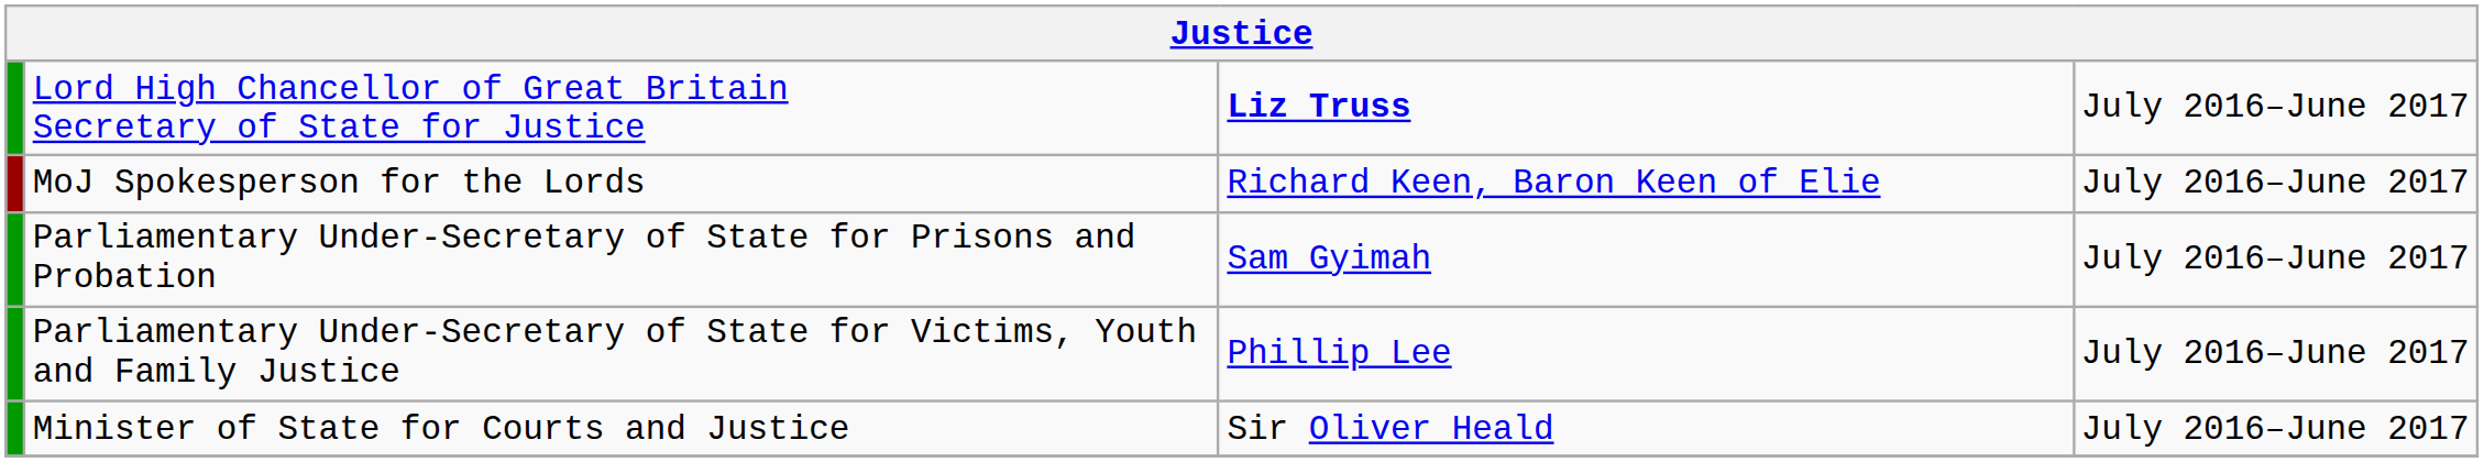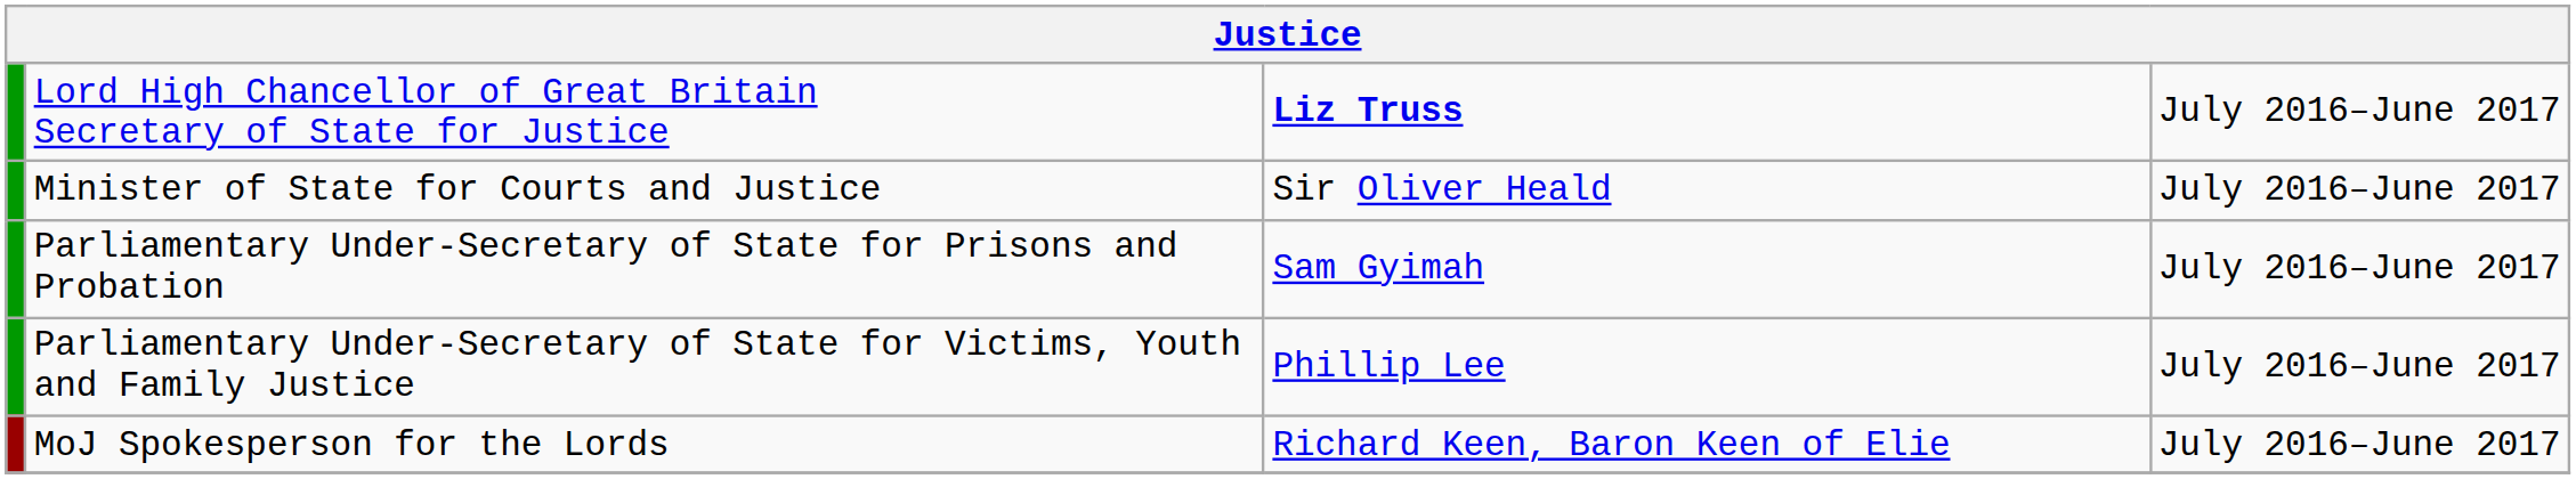rows swapped: Minister of State for Courts and Justice <-> MoJ Spokesperson for the Lords
